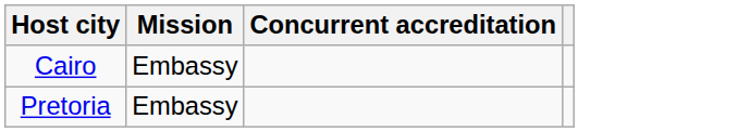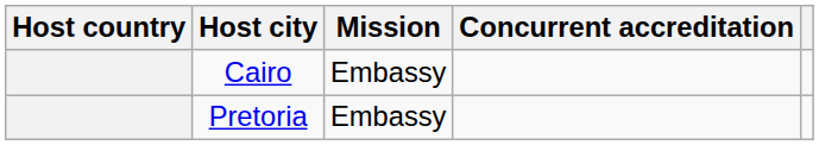+ column: Host country
